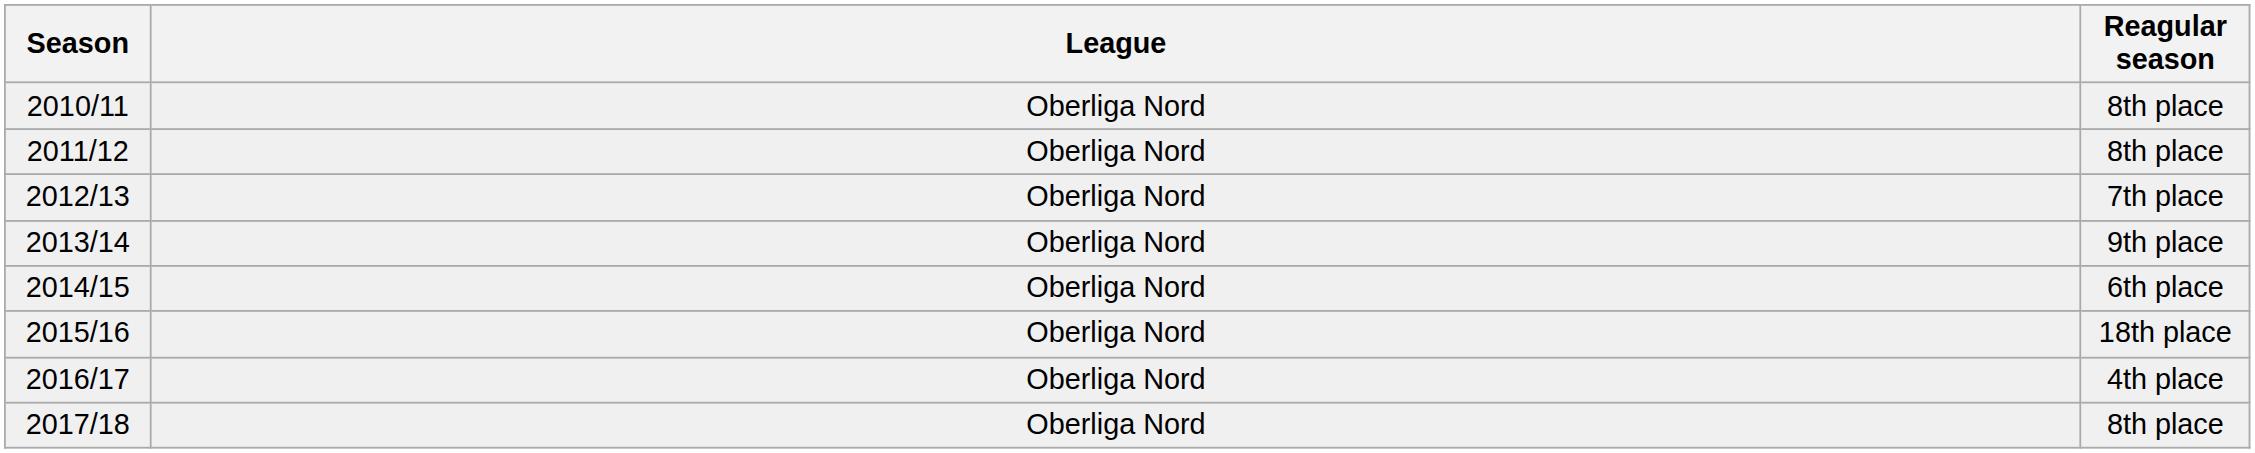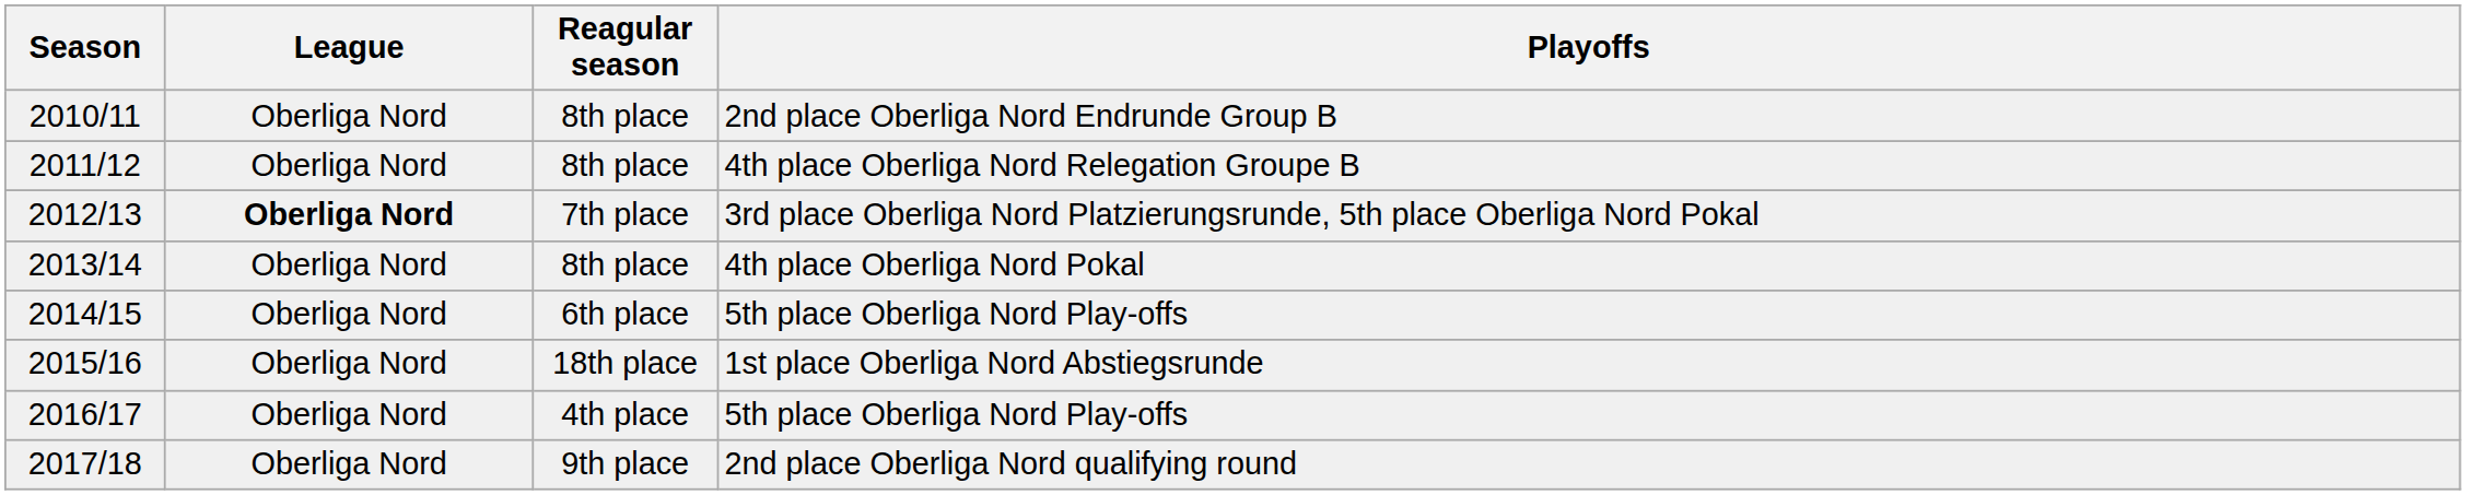+ column: Playoffs | 2nd place Oberliga Nord Endrunde Group B | 4th place Oberliga Nord Relegation Groupe B | 3rd place Oberliga Nord Platzierungsrunde, 5th place Oberliga Nord Pokal | 4th place Oberliga Nord Pokal | 5th place Oberliga Nord Play-offs | 1st place Oberliga Nord Abstiegsrunde | 5th place Oberliga Nord Play-offs | 2nd place Oberliga Nord qualifying round
2012/13 | League: normal -> bold
2013/14 | Reagular season: 9th place -> 8th place
2017/18 | Reagular season: 8th place -> 9th place
